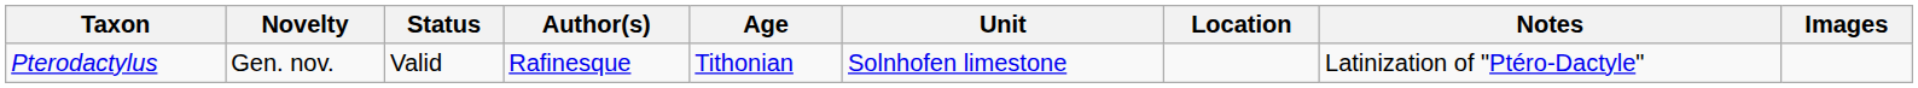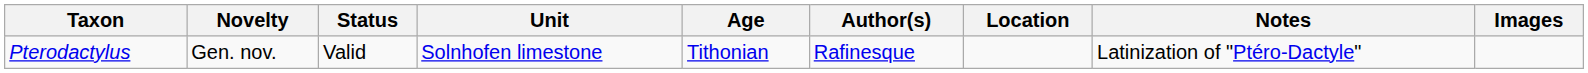columns swapped: Author(s) <-> Unit
